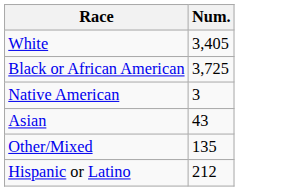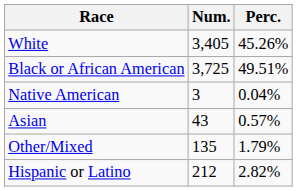+ column: Perc. | 45.26% | 49.51% | 0.04% | 0.57% | 1.79% | 2.82%
